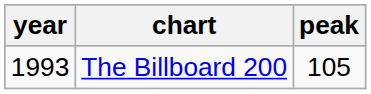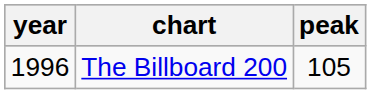The Billboard 200 | year: 1993 -> 1996
